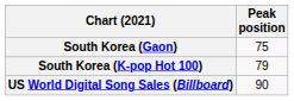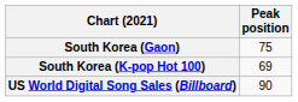South Korea (K-pop Hot 100) | Peak position: 79 -> 69
